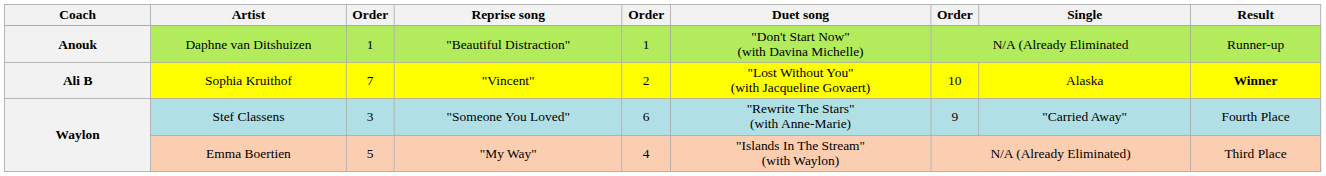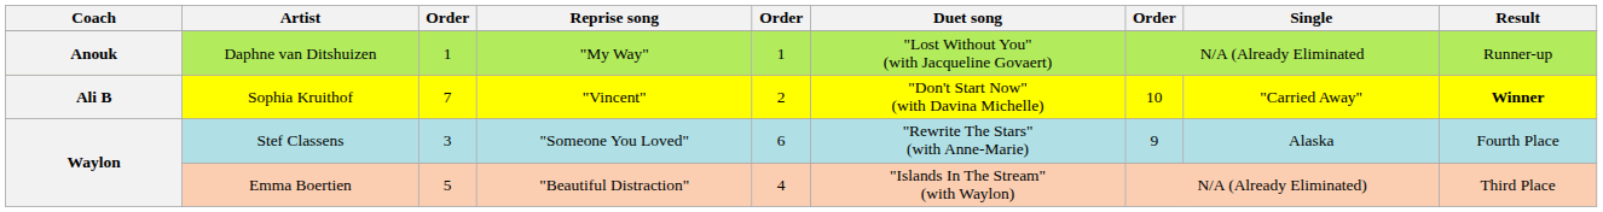Daphne van Ditshuizen | Reprise song: "Beautiful Distraction" -> "My Way"
Daphne van Ditshuizen | Duet song: "Don't Start Now" (with Davina Michelle) -> "Lost Without You" (with Jacqueline Govaert)
Sophia Kruithof | Duet song: "Lost Without You" (with Jacqueline Govaert) -> "Don't Start Now" (with Davina Michelle)
Sophia Kruithof | Single: Alaska -> "Carried Away"
Stef Classens | Single: "Carried Away" -> Alaska
Emma Boertien | Reprise song: "My Way" -> "Beautiful Distraction"
